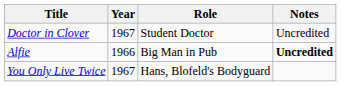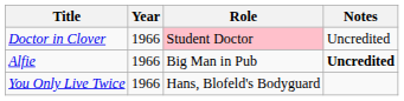Doctor in Clover | Year: 1967 -> 1966
Doctor in Clover | Role: no background -> pink background
You Only Live Twice | Year: 1967 -> 1966
